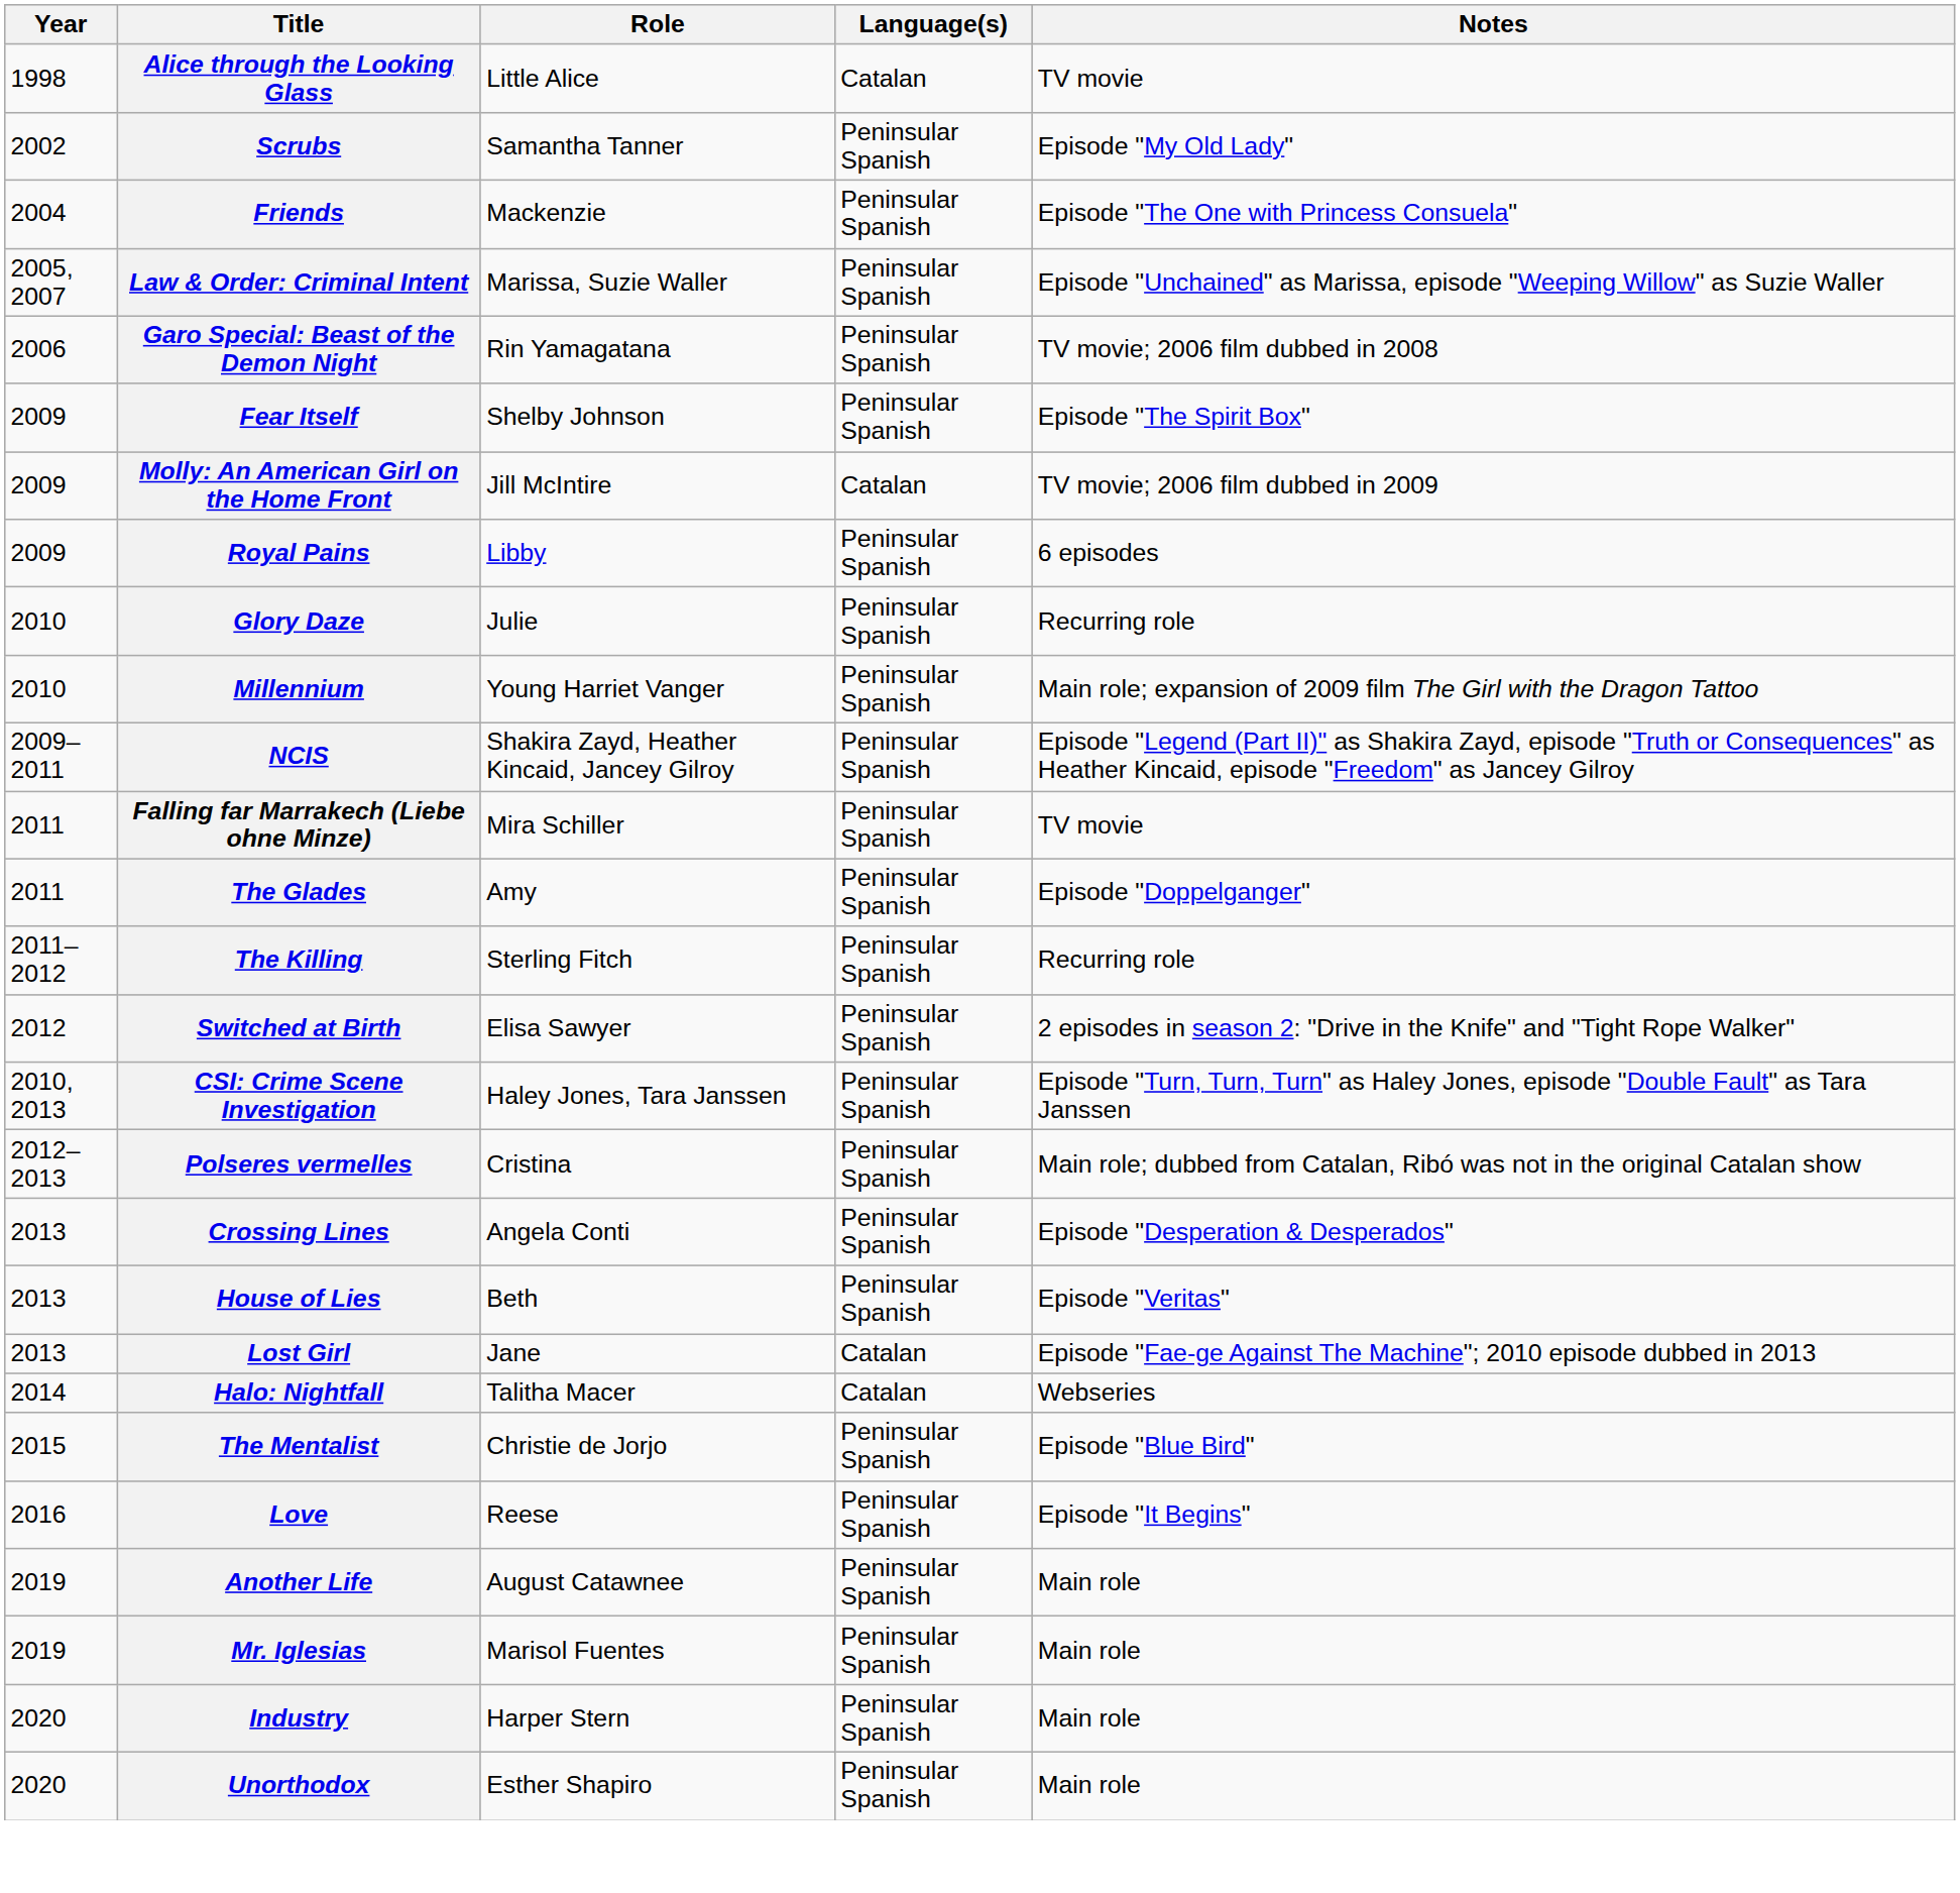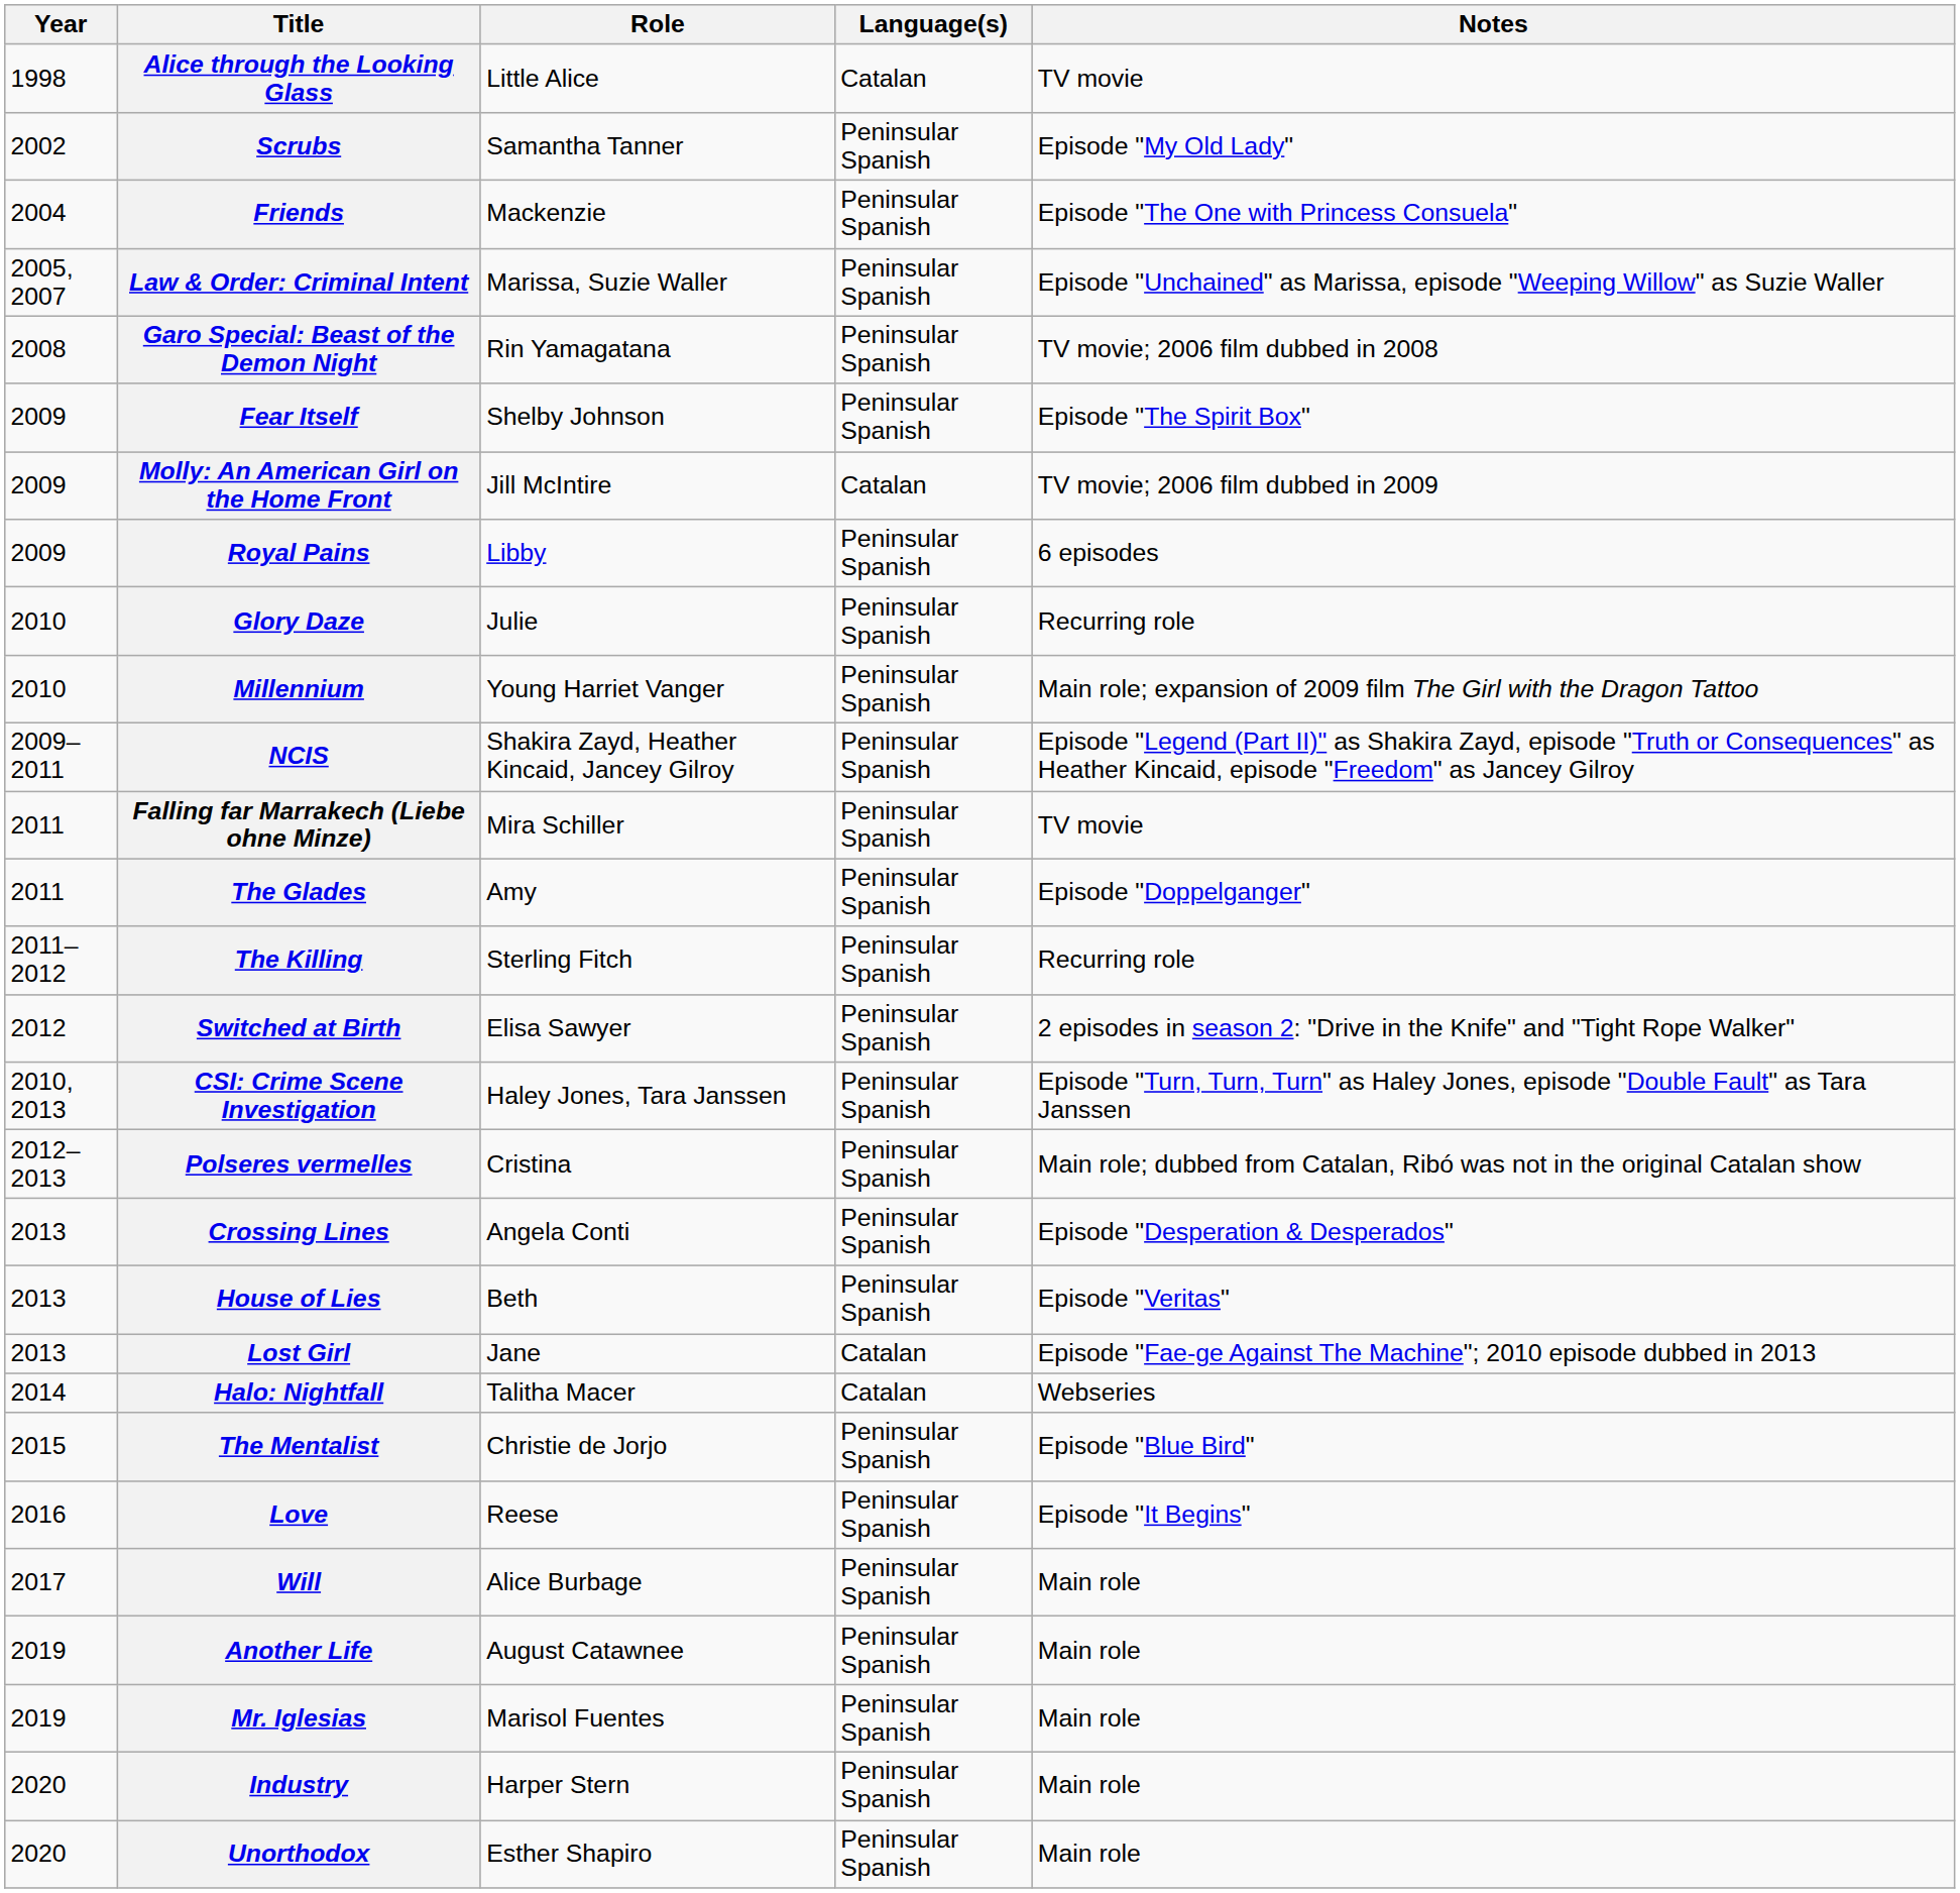Garo Special: Beast of the Demon Night | Year: 2006 -> 2008
+ row: 2017 | Will | Alice Burbage | Peninsular Spanish | Main role
